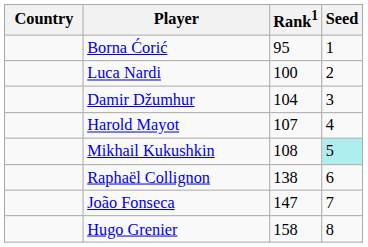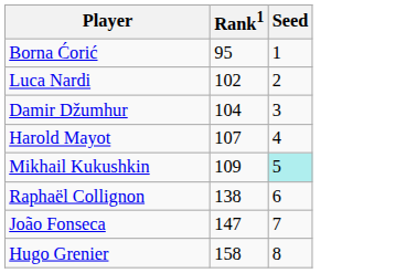- column: Country
Luca Nardi | Rank1: 100 -> 102
Mikhail Kukushkin | Rank1: 108 -> 109
